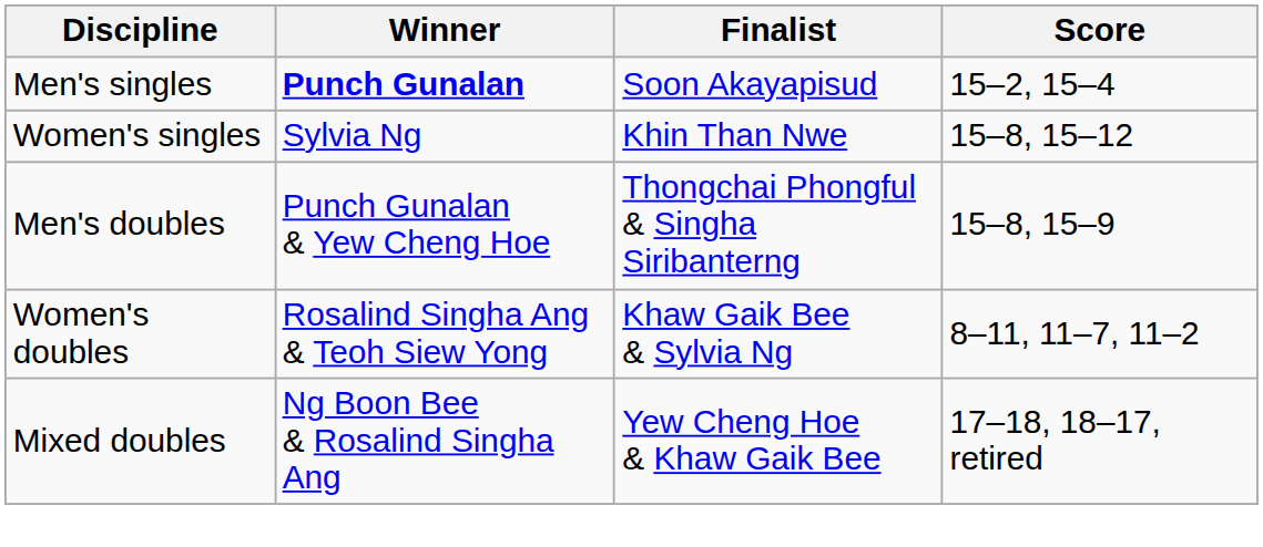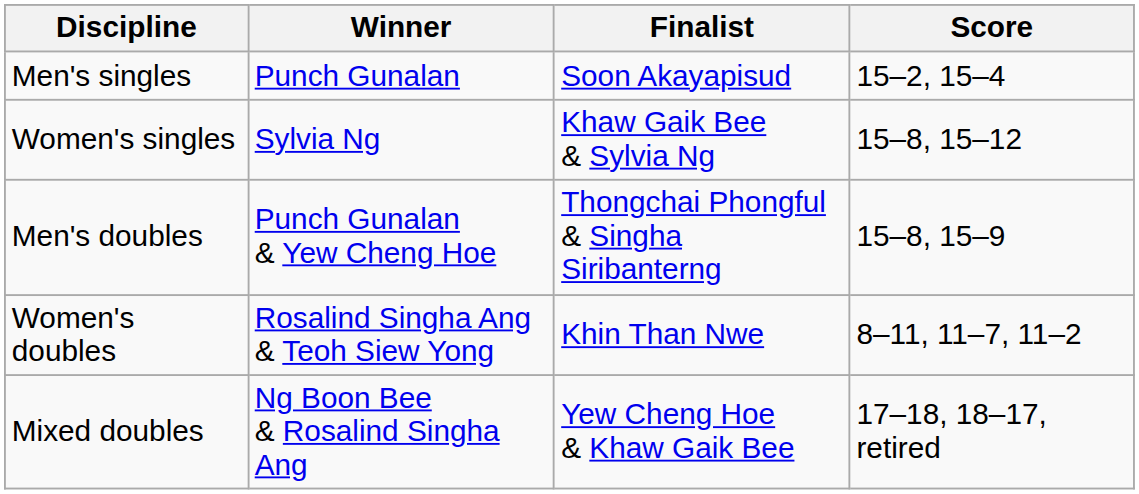Men's singles | Winner: bold -> normal
Women's singles | Finalist: Khin Than Nwe -> Khaw Gaik Bee & Sylvia Ng
Women's doubles | Finalist: Khaw Gaik Bee & Sylvia Ng -> Khin Than Nwe
